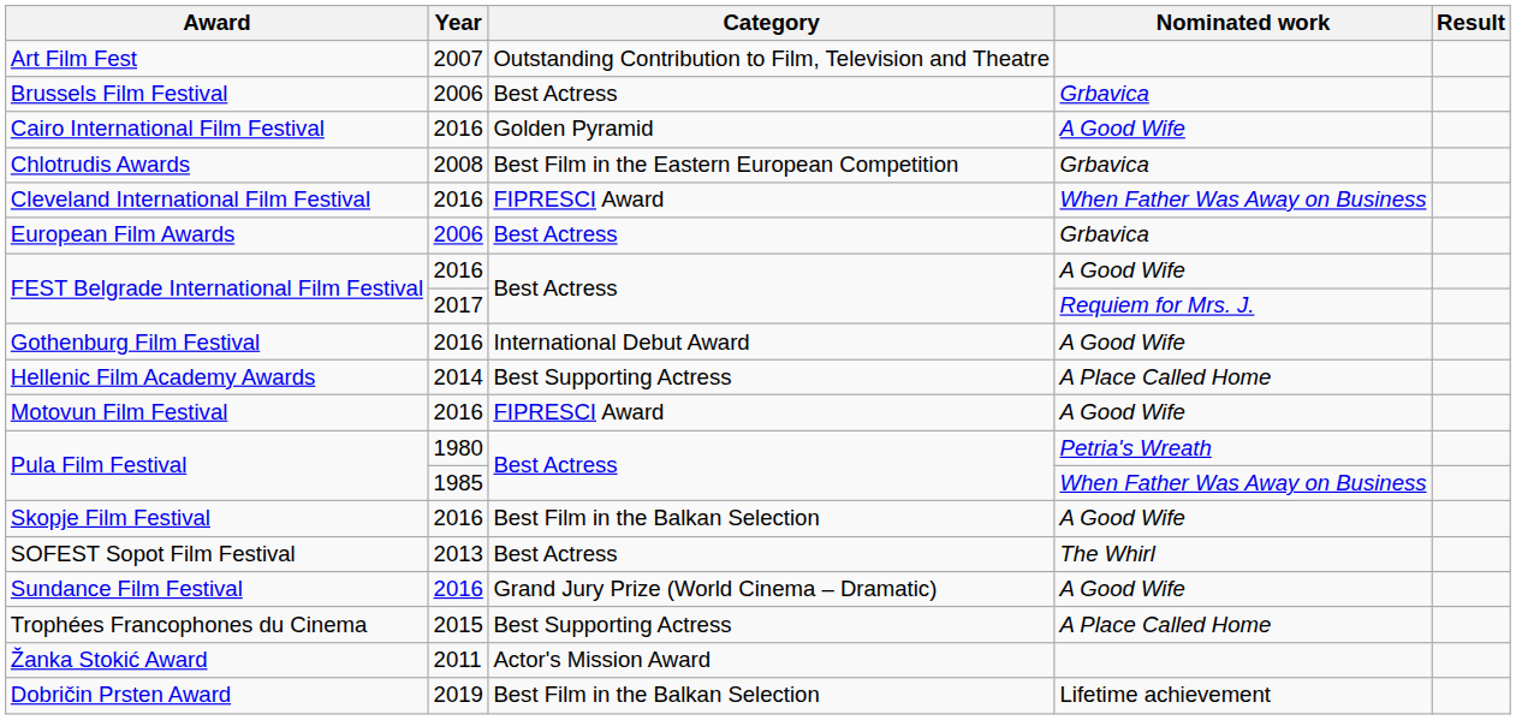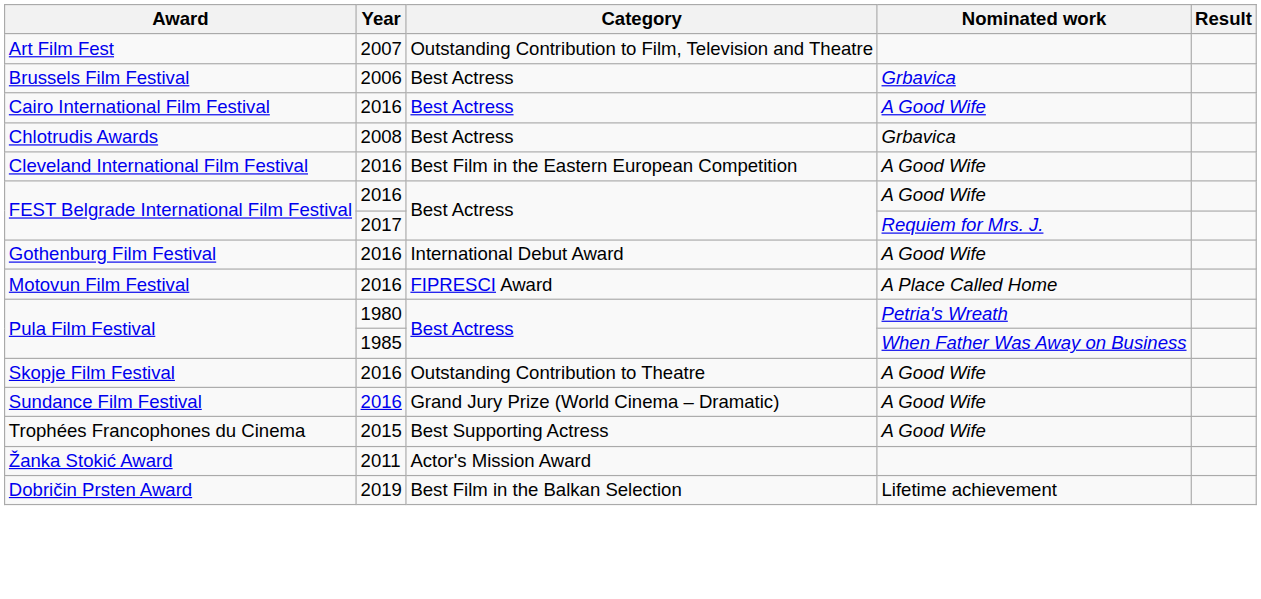Cairo International Film Festival | Category: Golden Pyramid -> Best Actress
Chlotrudis Awards | Category: Best Film in the Eastern European Competition -> Best Actress
Cleveland International Film Festival | Category: FIPRESCI Award -> Best Film in the Eastern European Competition
Cleveland International Film Festival | Nominated work: When Father Was Away on Business -> A Good Wife
- row: European Film Awards | 2006 | Best Actress | Grbavica
- row: Hellenic Film Academy Awards | 2014 | Best Supporting Actress | A Place Called Home
Motovun Film Festival | Nominated work: A Good Wife -> A Place Called Home
Skopje Film Festival | Category: Best Film in the Balkan Selection -> Outstanding Contribution to Theatre
- row: SOFEST Sopot Film Festival | 2013 | Best Actress | The Whirl
Trophées Francophones du Cinema | Nominated work: A Place Called Home -> A Good Wife
